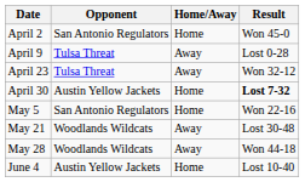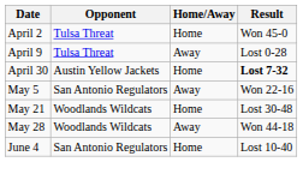April 2 | Opponent: San Antonio Regulators -> Tulsa Threat
- row: April 23 | Tulsa Threat | Away | Won 32-12
May 5 | Home/Away: Home -> Away
May 21 | Home/Away: Away -> Home
June 4 | Opponent: Austin Yellow Jackets -> San Antonio Regulators
